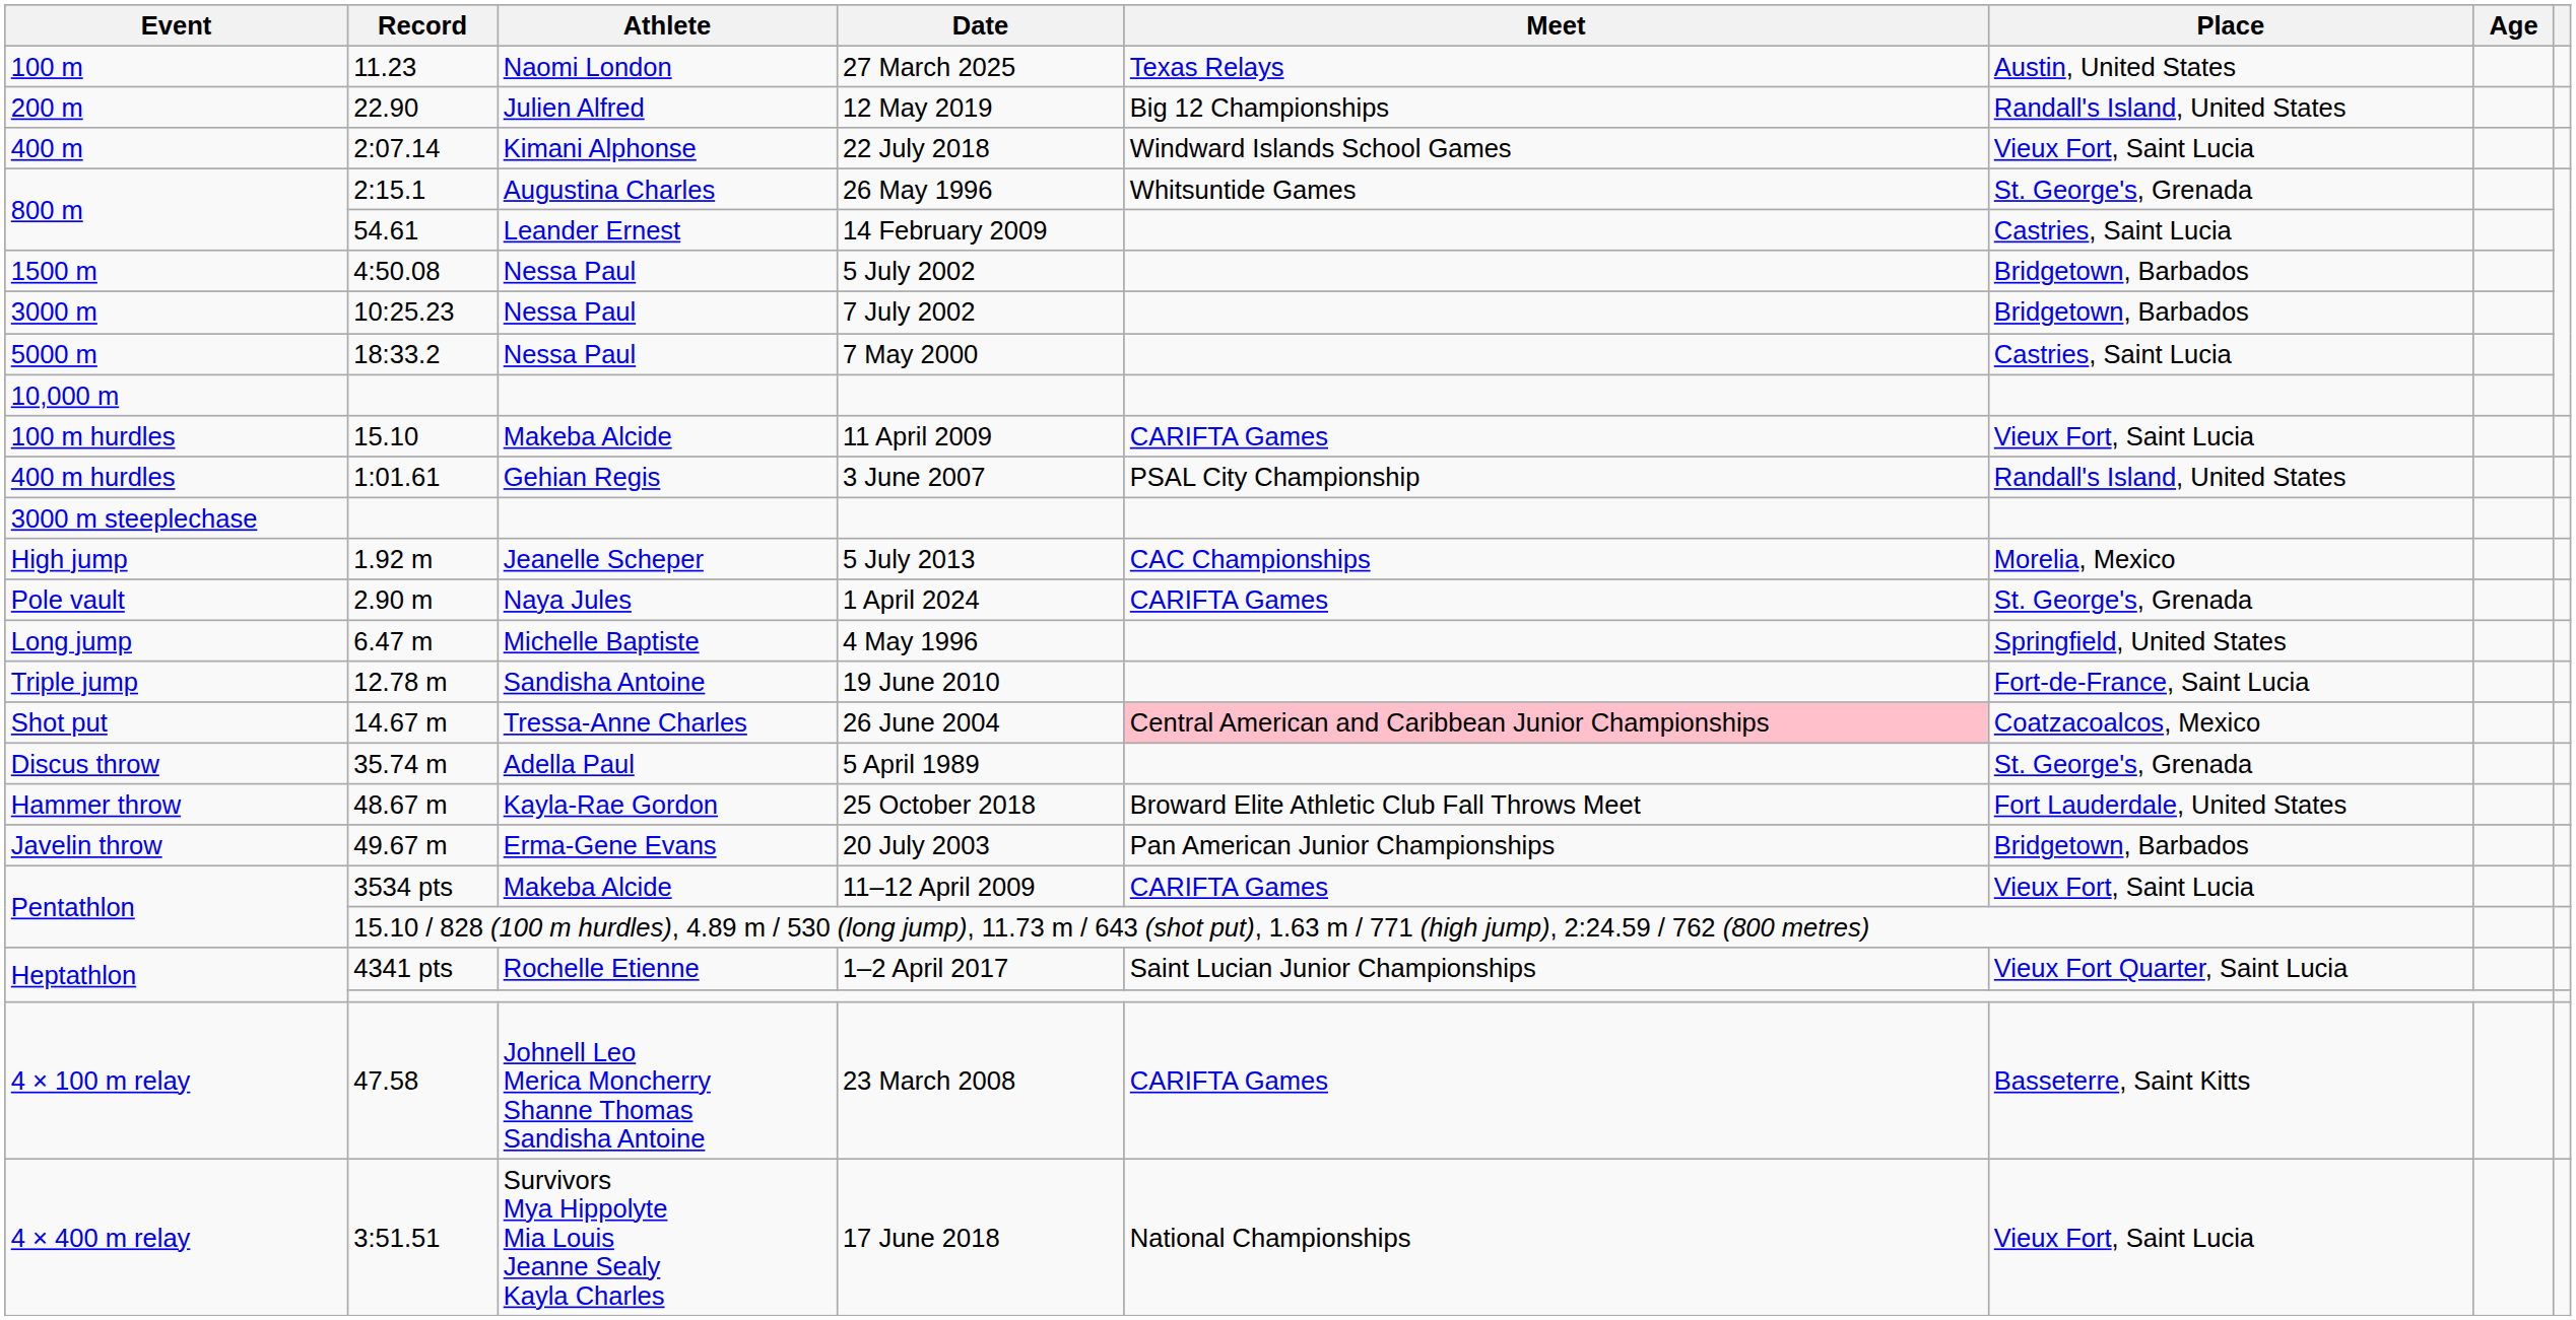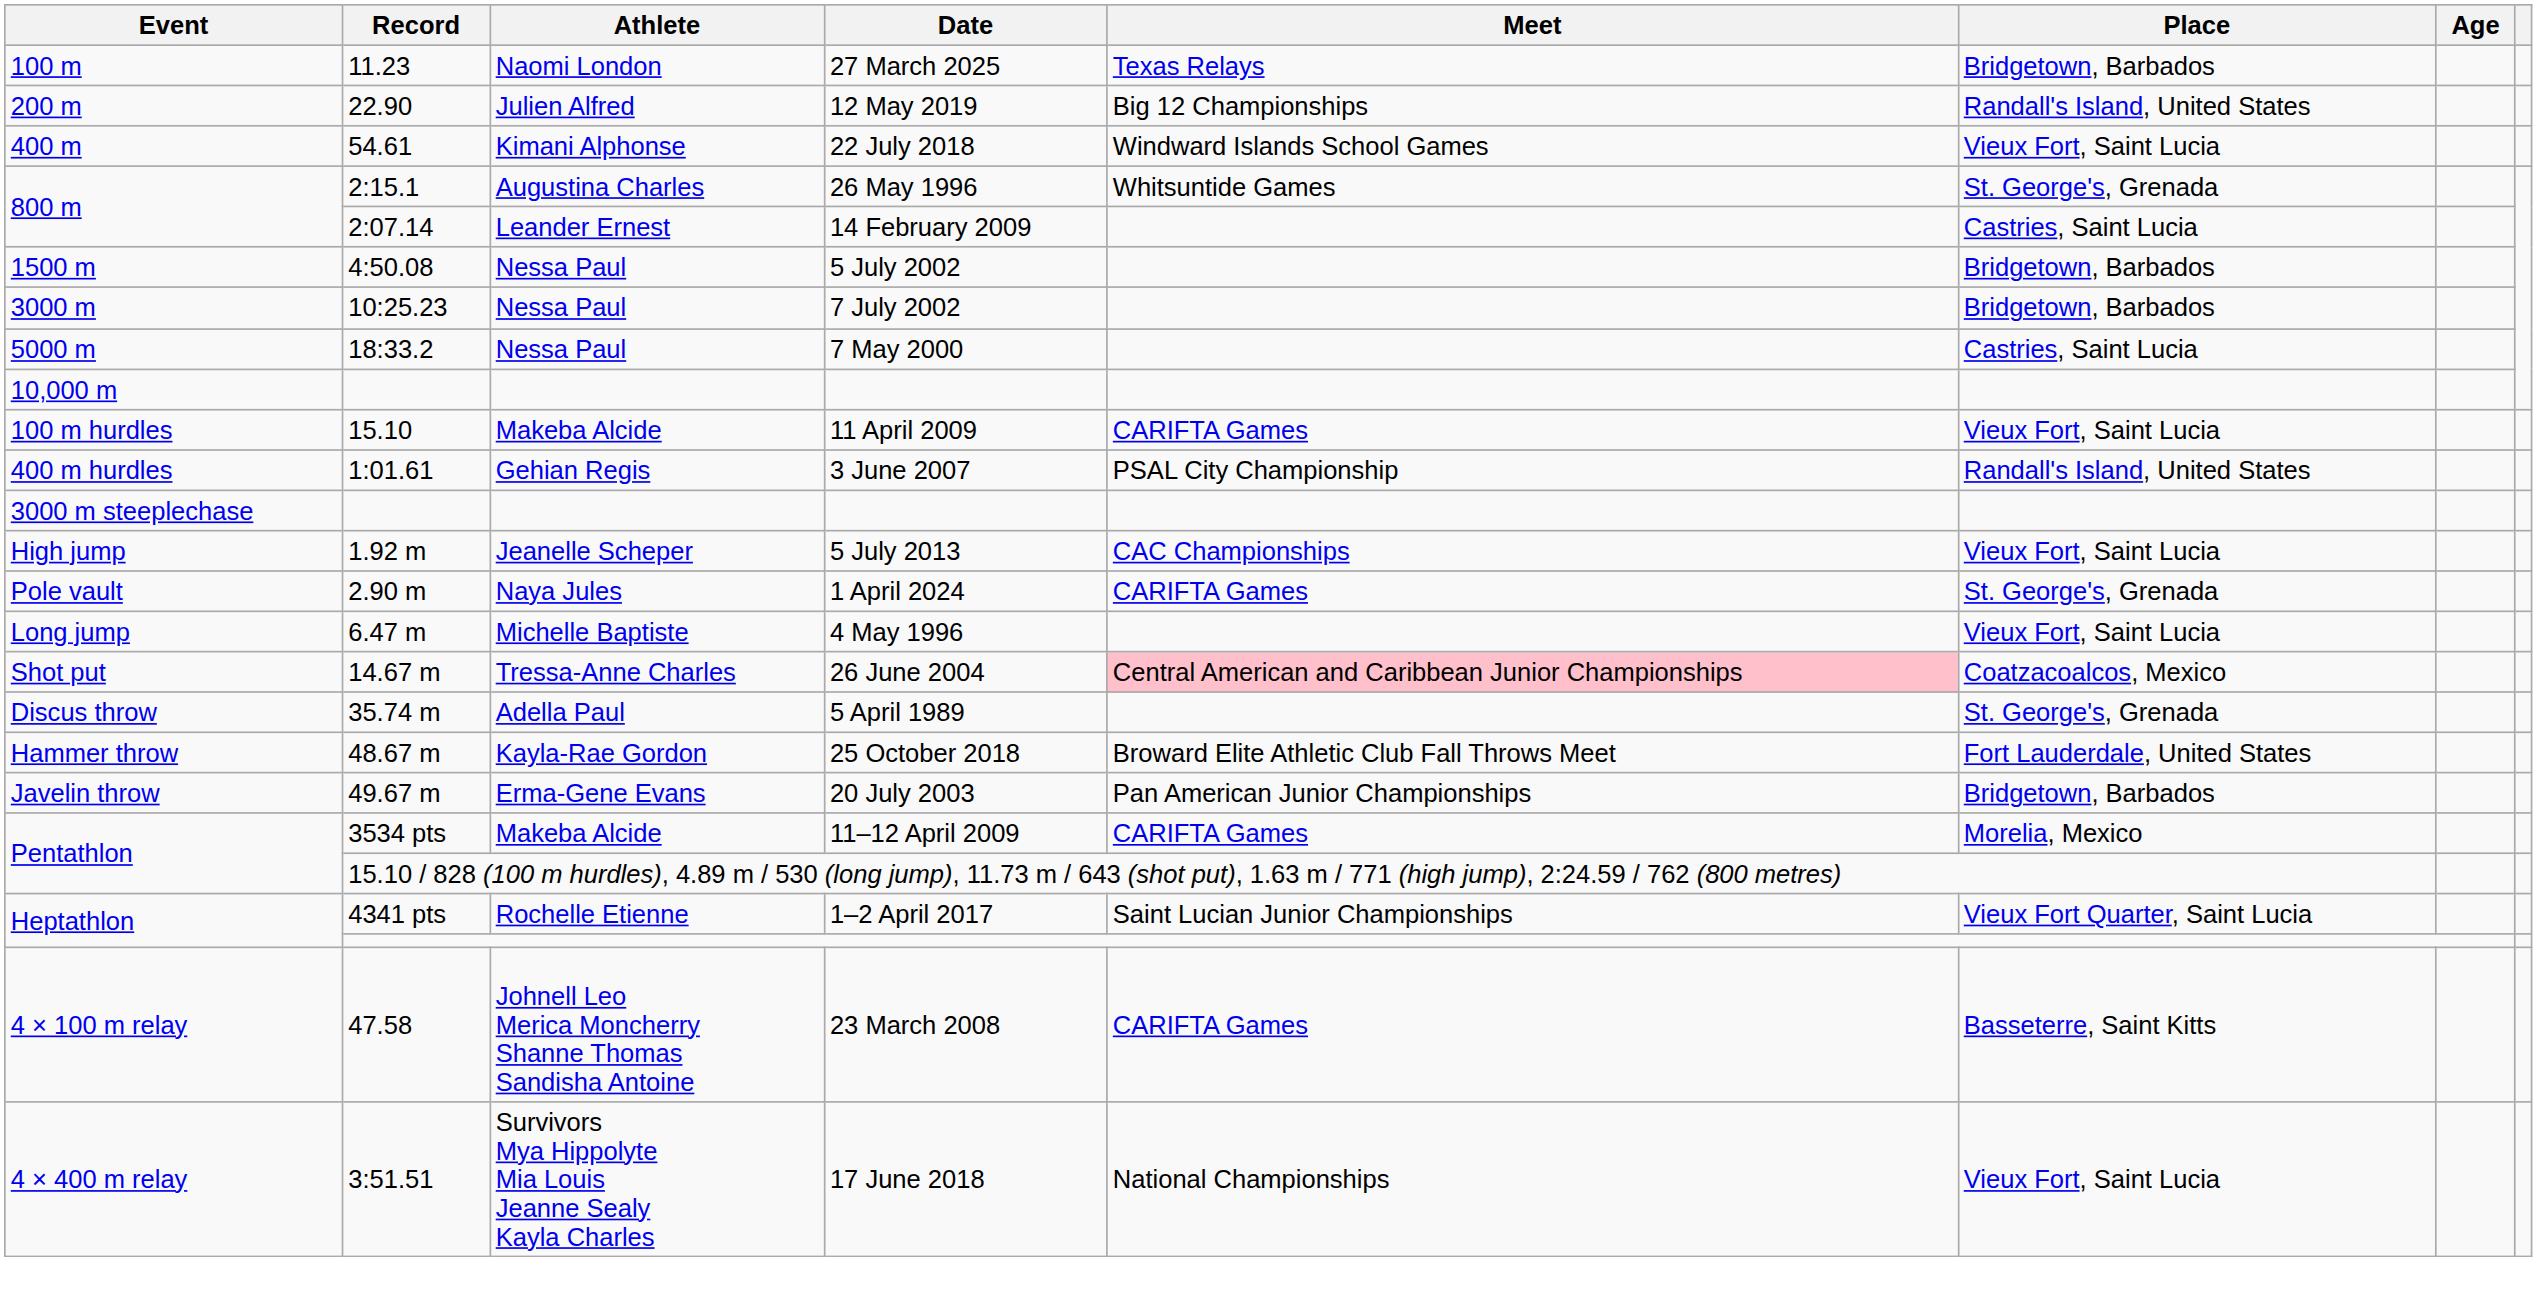27 March 2025 | Place: Austin, United States -> Bridgetown, Barbados
22 July 2018 | Record: 2:07.14 -> 54.61
14 February 2009 | Record: 54.61 -> 2:07.14
5 July 2013 | Place: Morelia, Mexico -> Vieux Fort, Saint Lucia
4 May 1996 | Place: Springfield, United States -> Vieux Fort, Saint Lucia
- row: Triple jump | 12.78 m | Sandisha Antoine | 19 June 2010 | Fort-de-France, Saint Lucia
11–12 April 2009 | Place: Vieux Fort, Saint Lucia -> Morelia, Mexico
